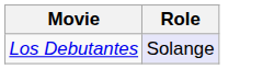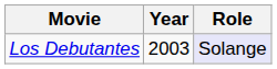+ column: Year | 2003
